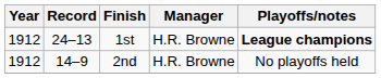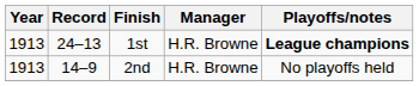1st | Year: 1912 -> 1913
2nd | Year: 1912 -> 1913
